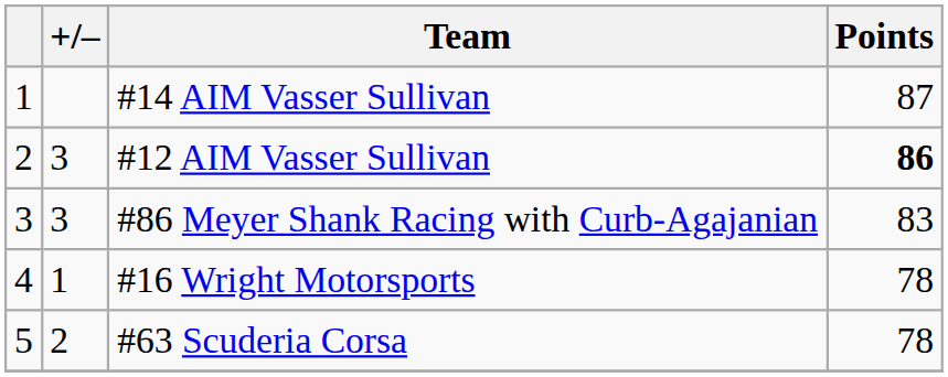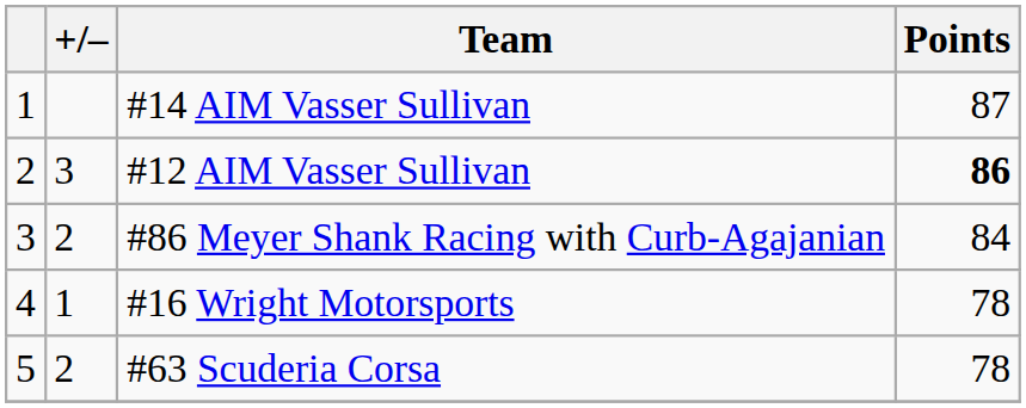#86 Meyer Shank Racing with Curb-Agajanian | +/–: 3 -> 2
#86 Meyer Shank Racing with Curb-Agajanian | Points: 83 -> 84
